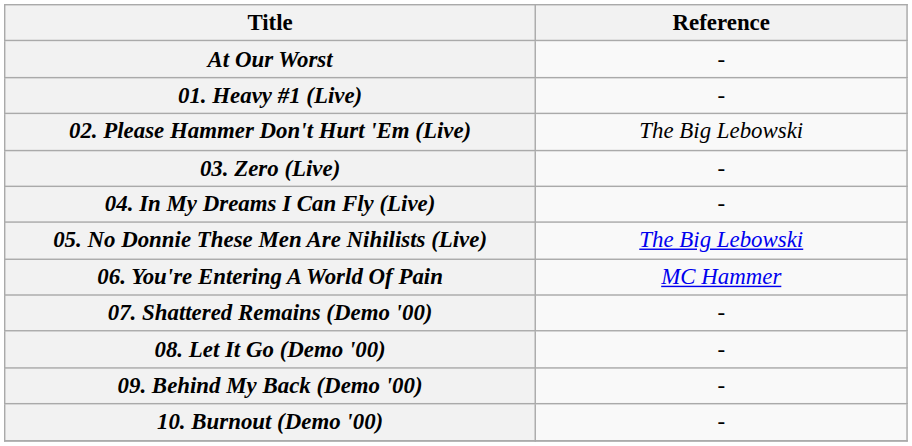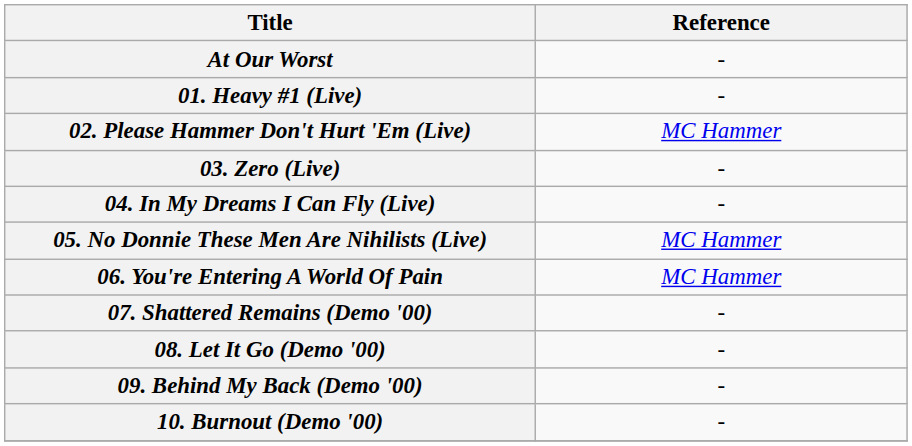02. Please Hammer Don't Hurt 'Em (Live) | Reference: The Big Lebowski -> MC Hammer
05. No Donnie These Men Are Nihilists (Live) | Reference: The Big Lebowski -> MC Hammer
